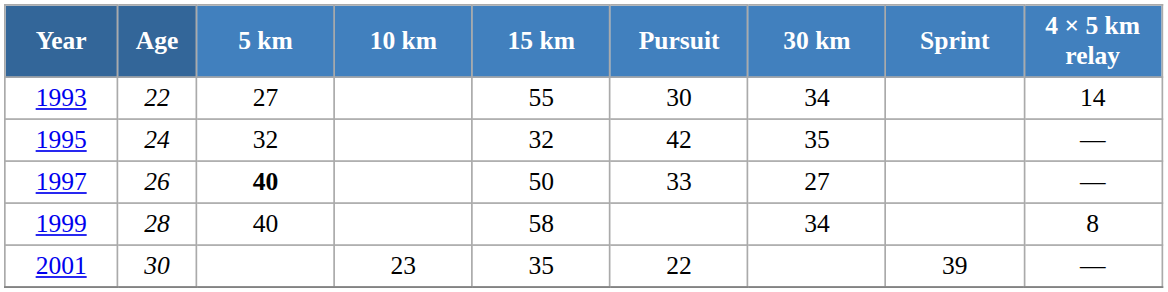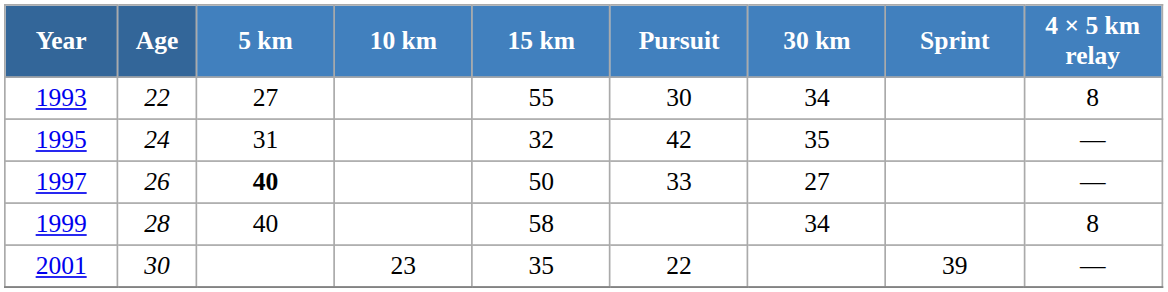1993 | 4 × 5 km relay: 14 -> 8
1995 | 5 km: 32 -> 31
